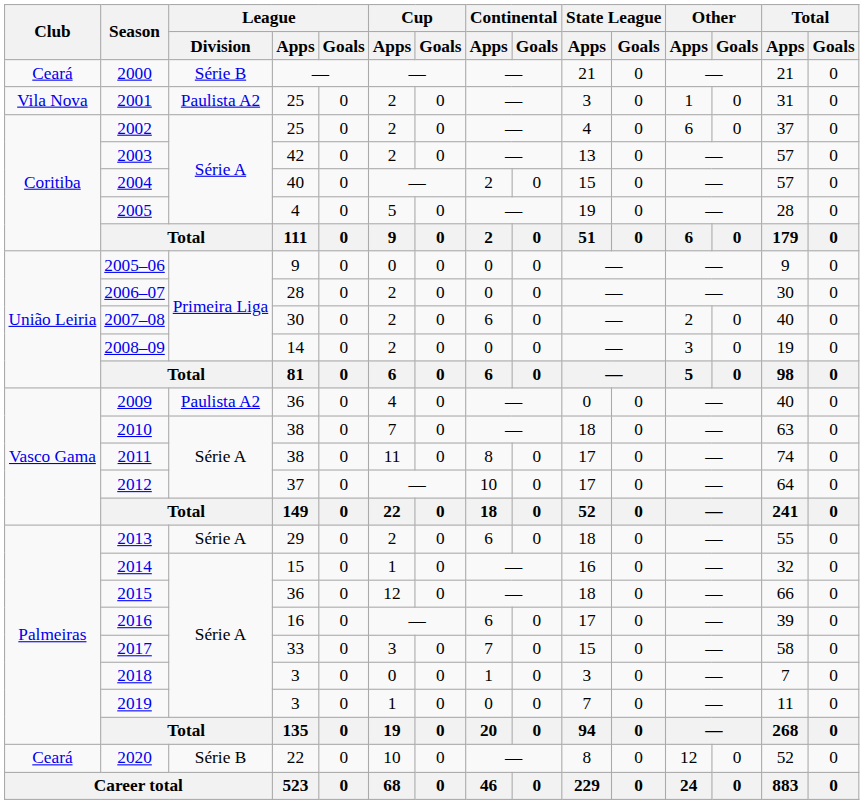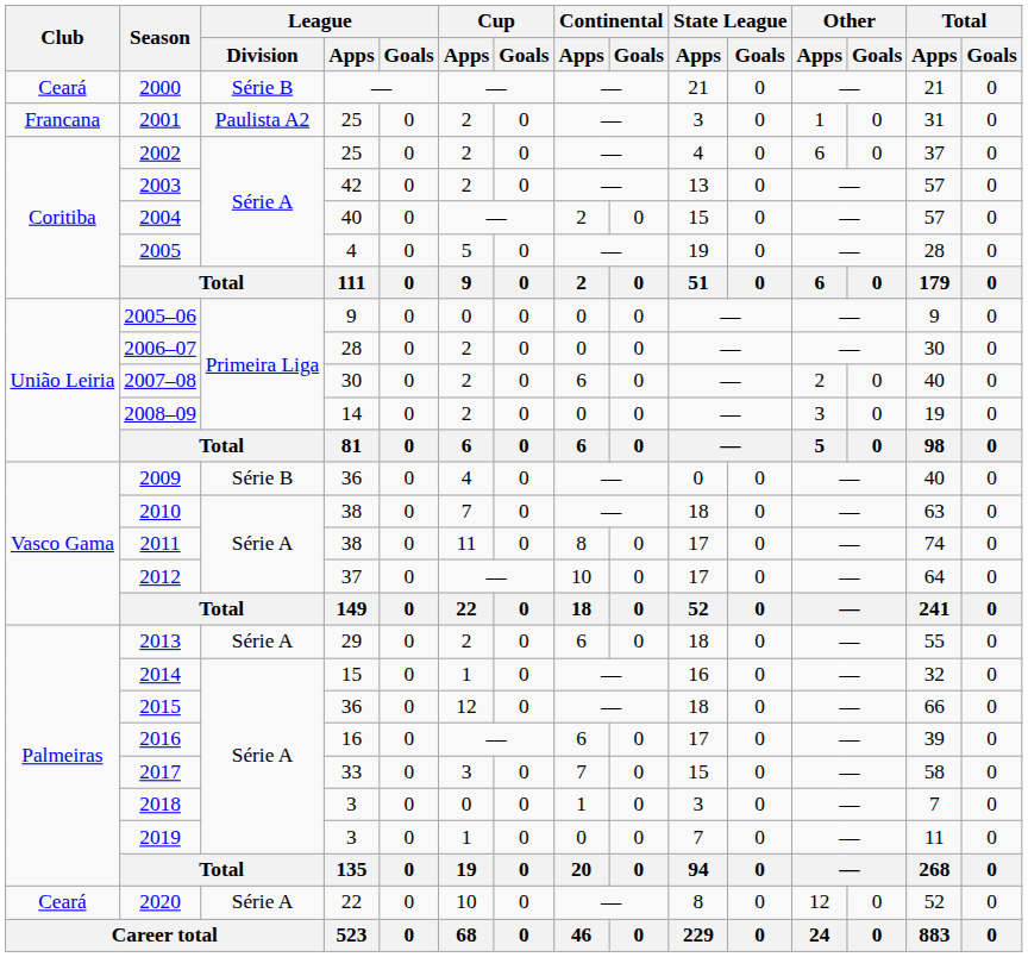2001 | Club: Vila Nova -> Francana
2009 | League / Division: Paulista A2 -> Série B
2020 | League / Division: Série B -> Série A
